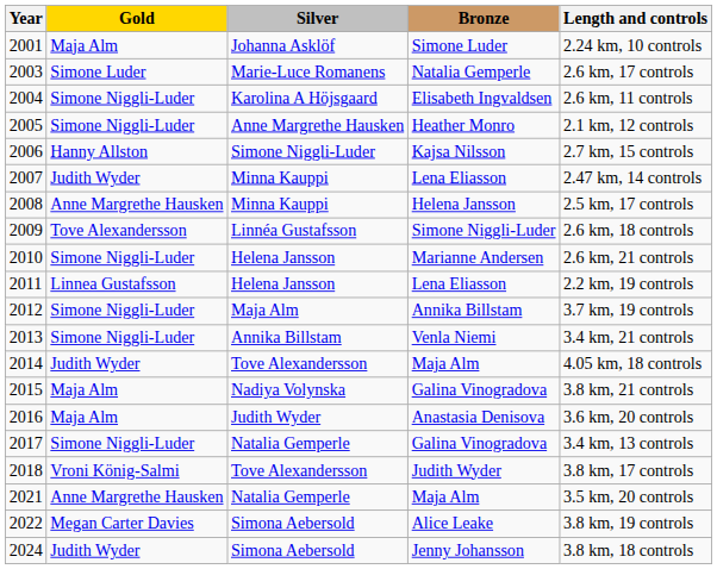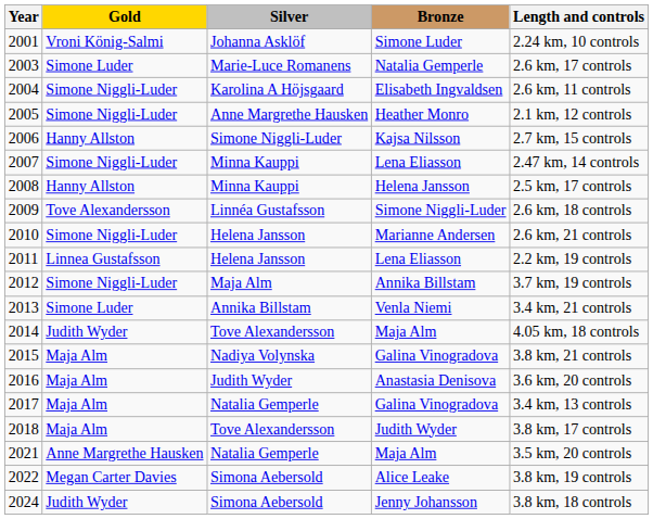2001 | Gold: Maja Alm -> Vroni König-Salmi
2007 | Gold: Judith Wyder -> Simone Niggli-Luder
2008 | Gold: Anne Margrethe Hausken -> Hanny Allston
2013 | Gold: Simone Niggli-Luder -> Simone Luder
2017 | Gold: Simone Niggli-Luder -> Maja Alm
2018 | Gold: Vroni König-Salmi -> Maja Alm
